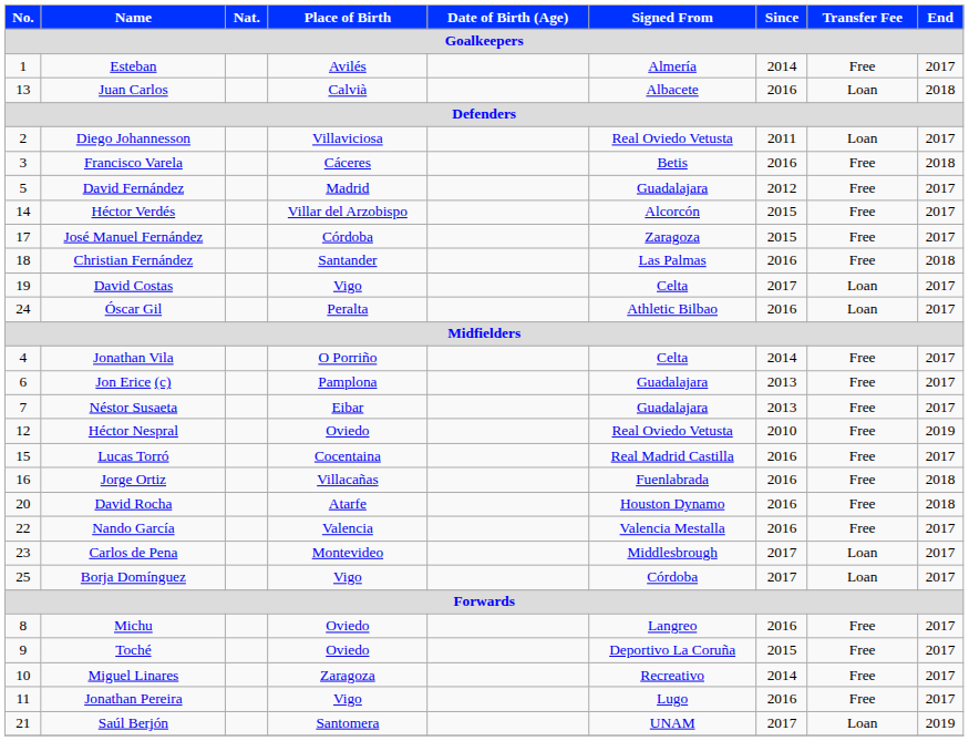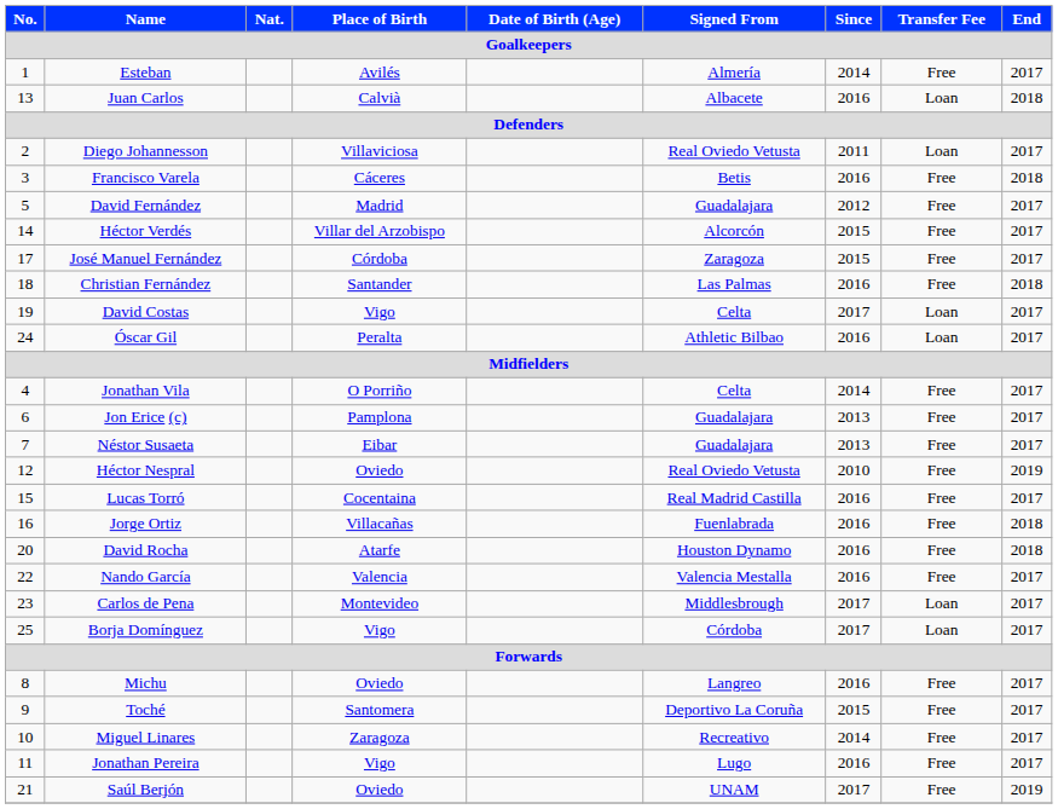Toché | Place of Birth: Oviedo -> Santomera
Saúl Berjón | Place of Birth: Santomera -> Oviedo
Saúl Berjón | Transfer Fee: Loan -> Free
